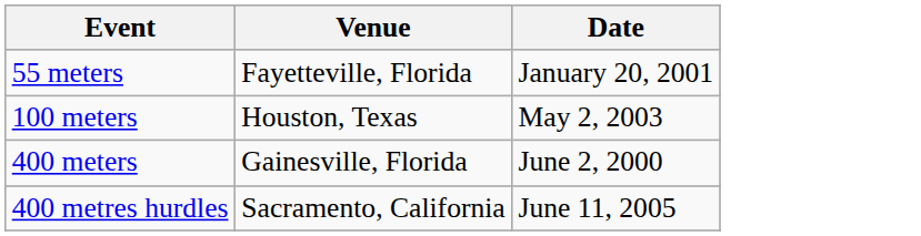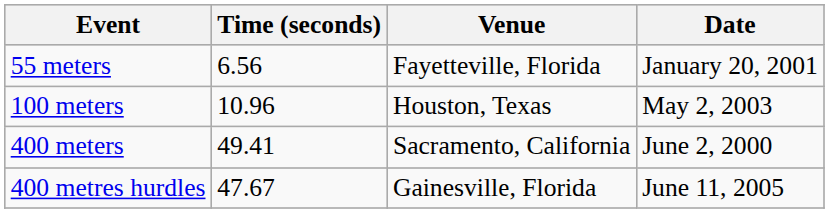+ column: Time (seconds) | 6.56 | 10.96 | 49.41 | 47.67
400 meters | Venue: Gainesville, Florida -> Sacramento, California
400 metres hurdles | Venue: Sacramento, California -> Gainesville, Florida
